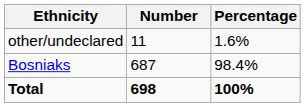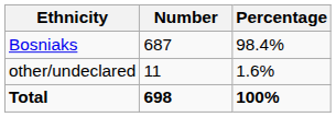rows swapped: Bosniaks <-> other/undeclared
